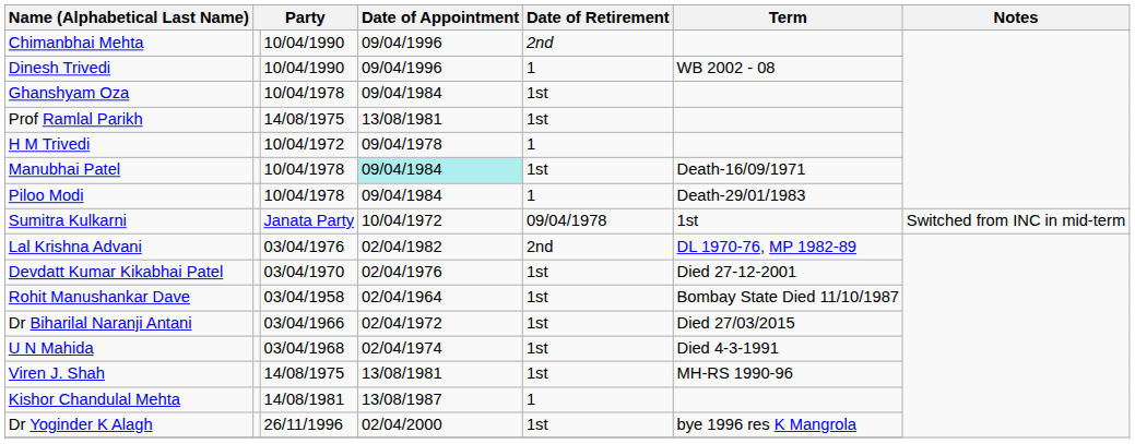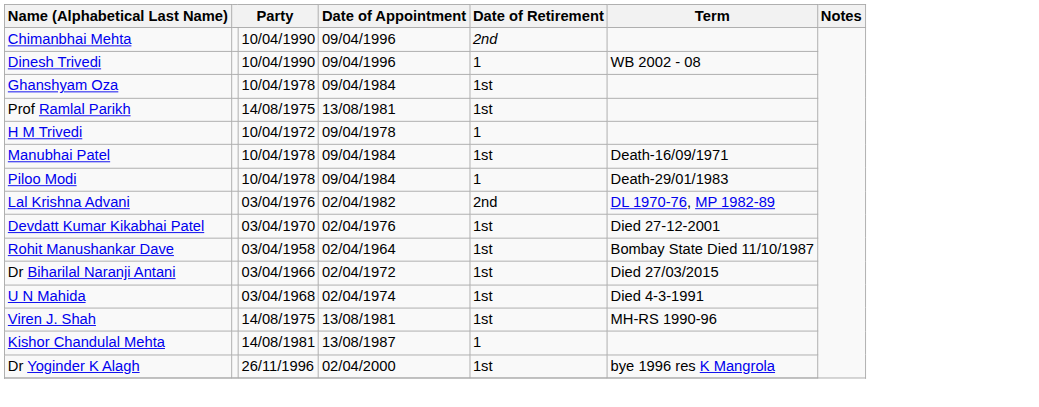Manubhai Patel | Date of Appointment: paleturquoise background -> no background
- row: Sumitra Kulkarni | Janata Party | 10/04/1972 | 09/04/1978 | 1st | Switched from INC in mid-term
